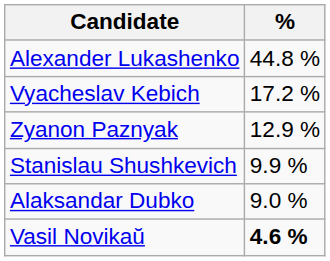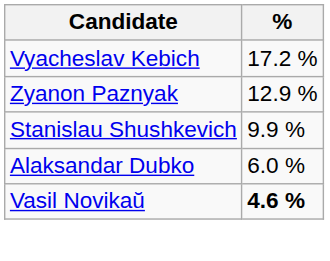- row: Alexander Lukashenko | 44.8 %
Alaksandar Dubko | %: 9.0 % -> 6.0 %
